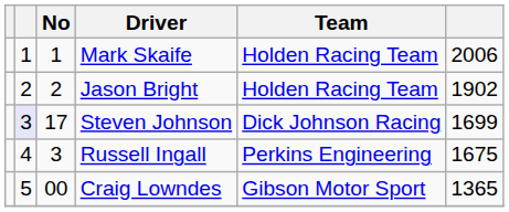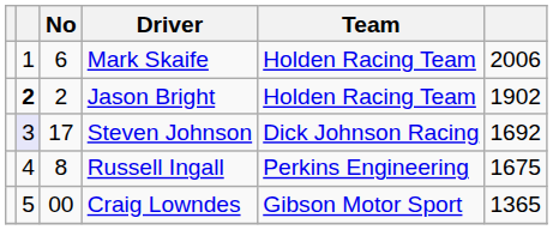Mark Skaife | No: 1 -> 6
Jason Bright | column 2: normal -> bold
Steven Johnson | column 6: 1699 -> 1692
Russell Ingall | No: 3 -> 8
